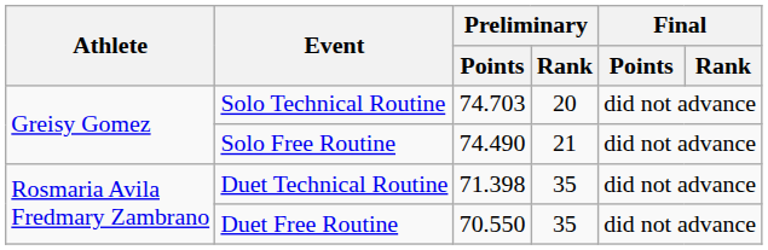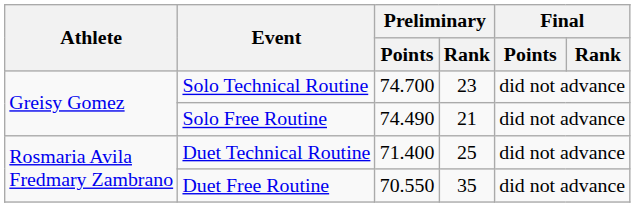Solo Technical Routine | Preliminary / Points: 74.703 -> 74.700
Solo Technical Routine | Preliminary / Rank: 20 -> 23
Duet Technical Routine | Preliminary / Points: 71.398 -> 71.400
Duet Technical Routine | Preliminary / Rank: 35 -> 25
